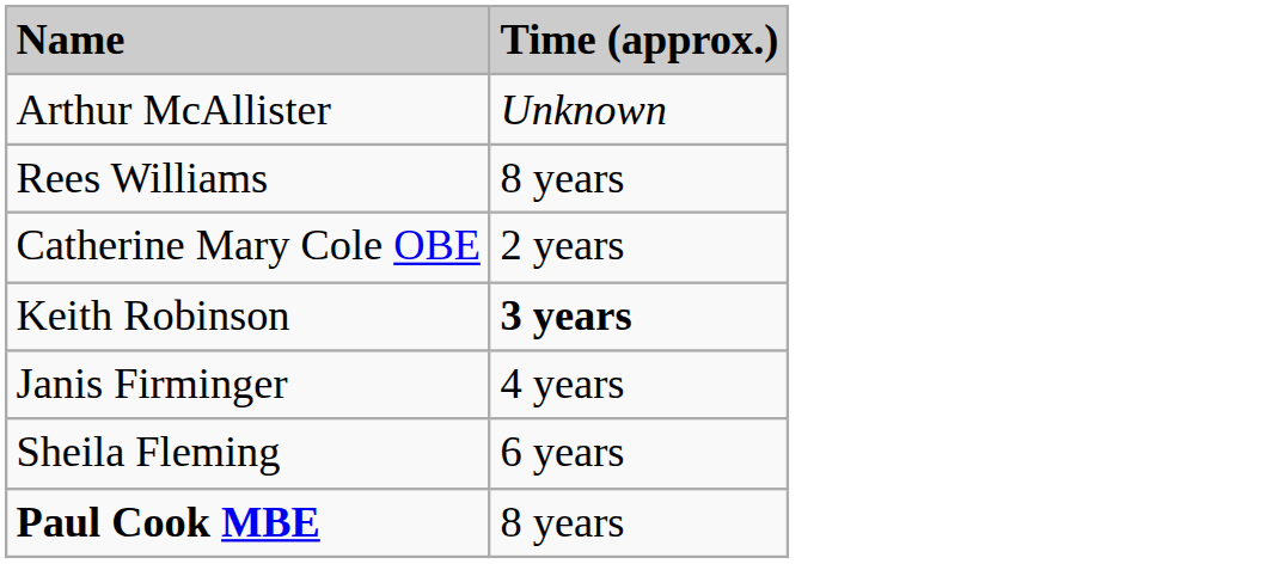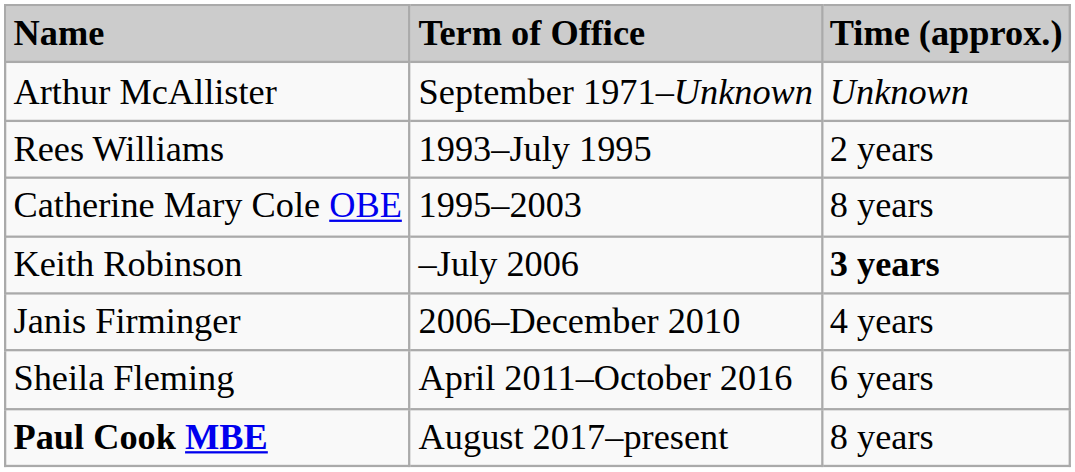+ column: Term of Office | September 1971–Unknown | 1993–July 1995 | 1995–2003 | –July 2006 | 2006–December 2010 | April 2011–October 2016 | August 2017–present
Rees Williams | Time (approx.): 8 years -> 2 years
Catherine Mary Cole OBE | Time (approx.): 2 years -> 8 years
